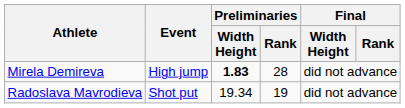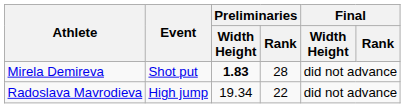Mirela Demireva | Event: High jump -> Shot put
Radoslava Mavrodieva | Event: Shot put -> High jump
Radoslava Mavrodieva | Preliminaries / Rank: 19 -> 22
